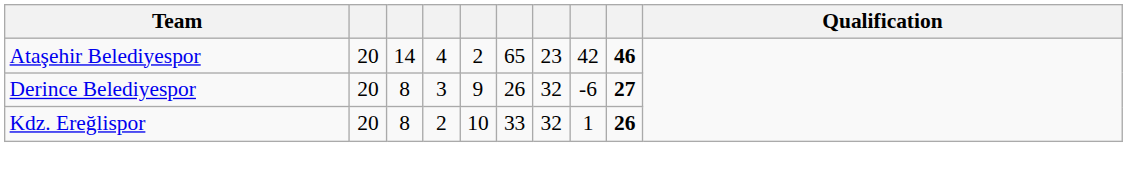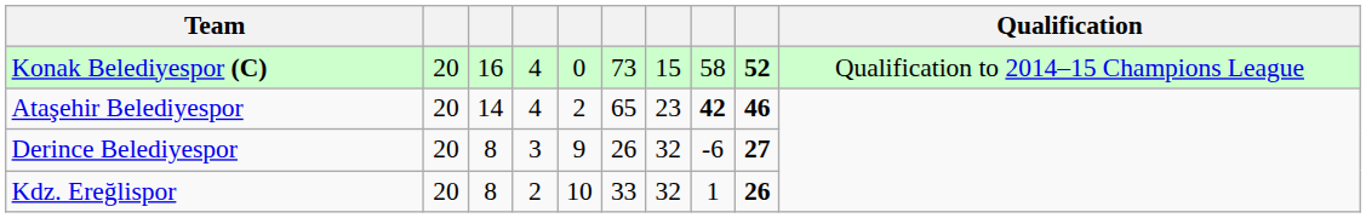+ row: Konak Belediyespor (C) | 20 | 16 | 4 | 0 | 73 | 15 | 58 | 52 | Qualification to 2014–15 Champions League
Ataşehir Belediyespor | column 8: normal -> bold
